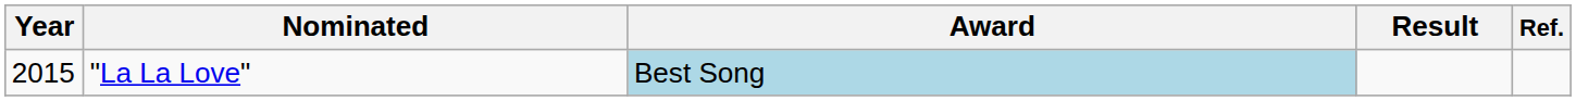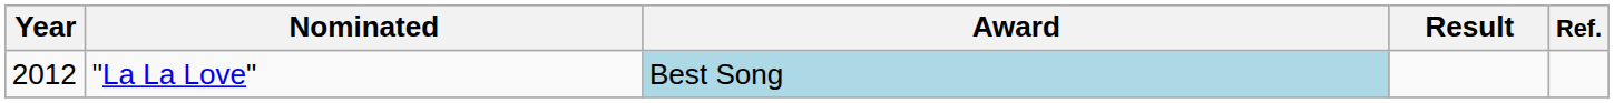"La La Love" | Year: 2015 -> 2012
